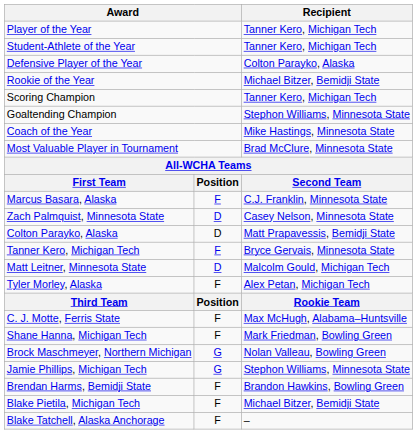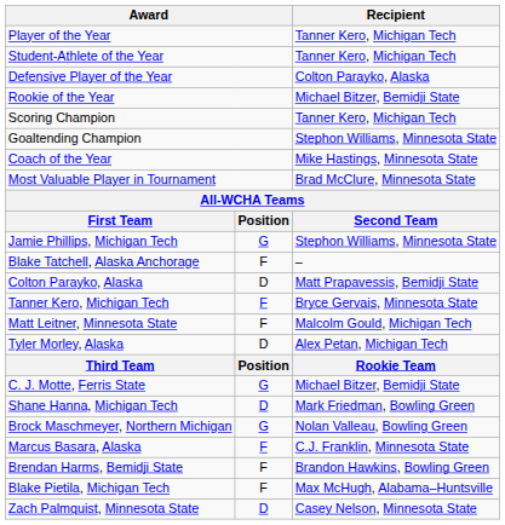rows swapped: Jamie Phillips, Michigan Tech <-> Marcus Basara, Alaska
rows swapped: Zach Palmquist, Minnesota State <-> Blake Tatchell, Alaska Anchorage
Matt Leitner, Minnesota State | column 2: D -> F
Tyler Morley, Alaska | column 2: F -> D
C. J. Motte, Ferris State | column 2: F -> G
C. J. Motte, Ferris State | Recipient: Max McHugh, Alabama–Huntsville -> Michael Bitzer, Bemidji State
Shane Hanna, Michigan Tech | column 2: F -> D
Blake Pietila, Michigan Tech | Recipient: Michael Bitzer, Bemidji State -> Max McHugh, Alabama–Huntsville
